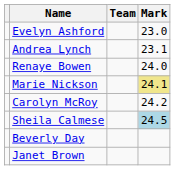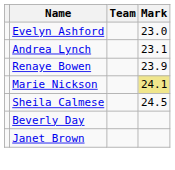Renaye Bowen | Mark: 24.0 -> 23.9
- row: Carolyn McRoy | 24.2
Sheila Calmese | Mark: lightblue background -> no background
